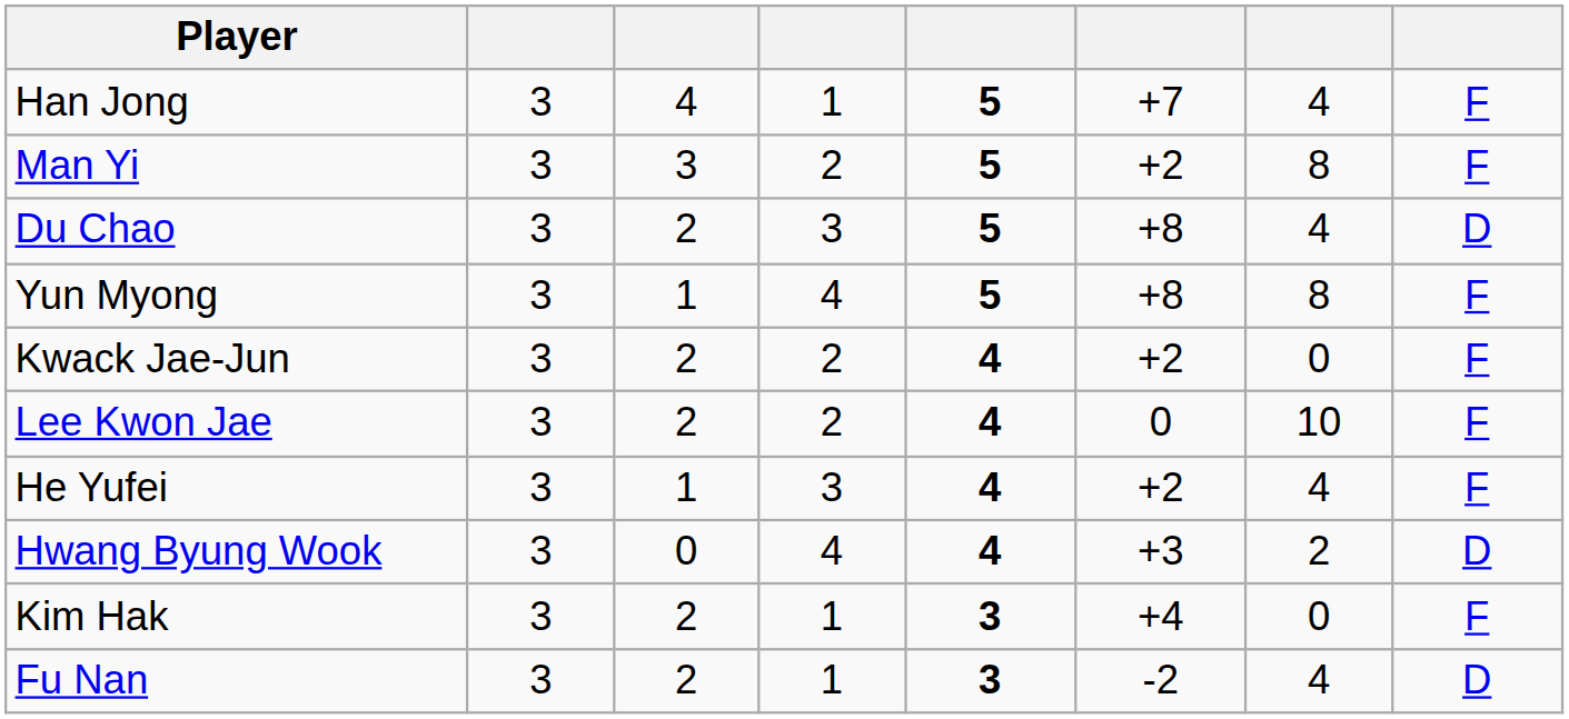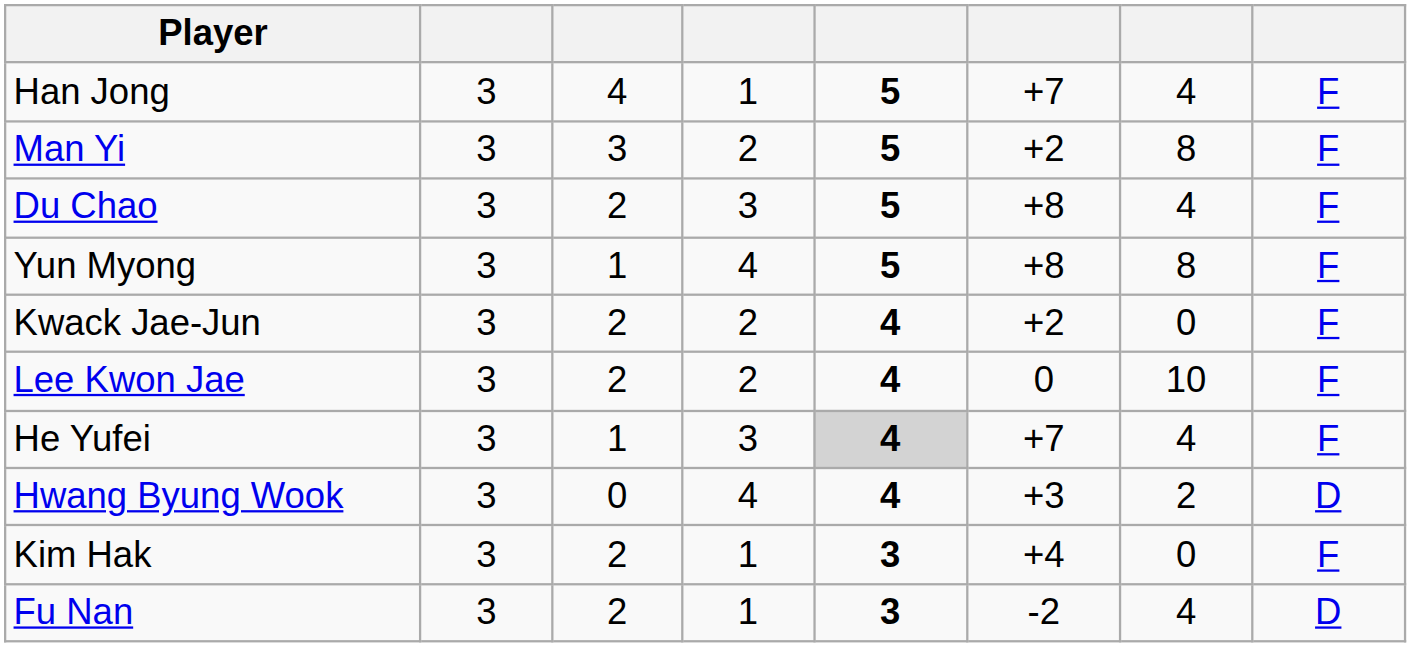Du Chao | column 8: D -> F
He Yufei | column 5: no background -> lightgrey background
He Yufei | column 6: +2 -> +7
